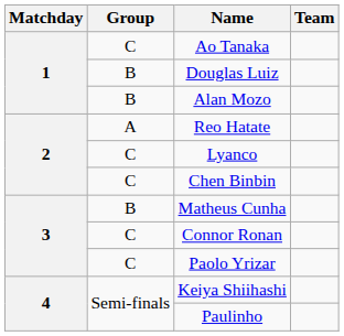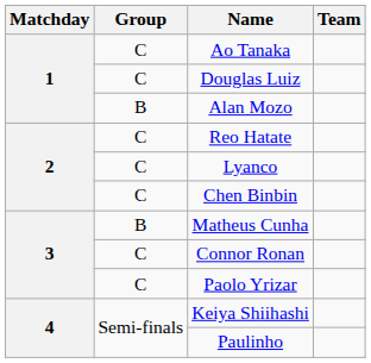Douglas Luiz | Group: B -> C
Reo Hatate | Group: A -> C
